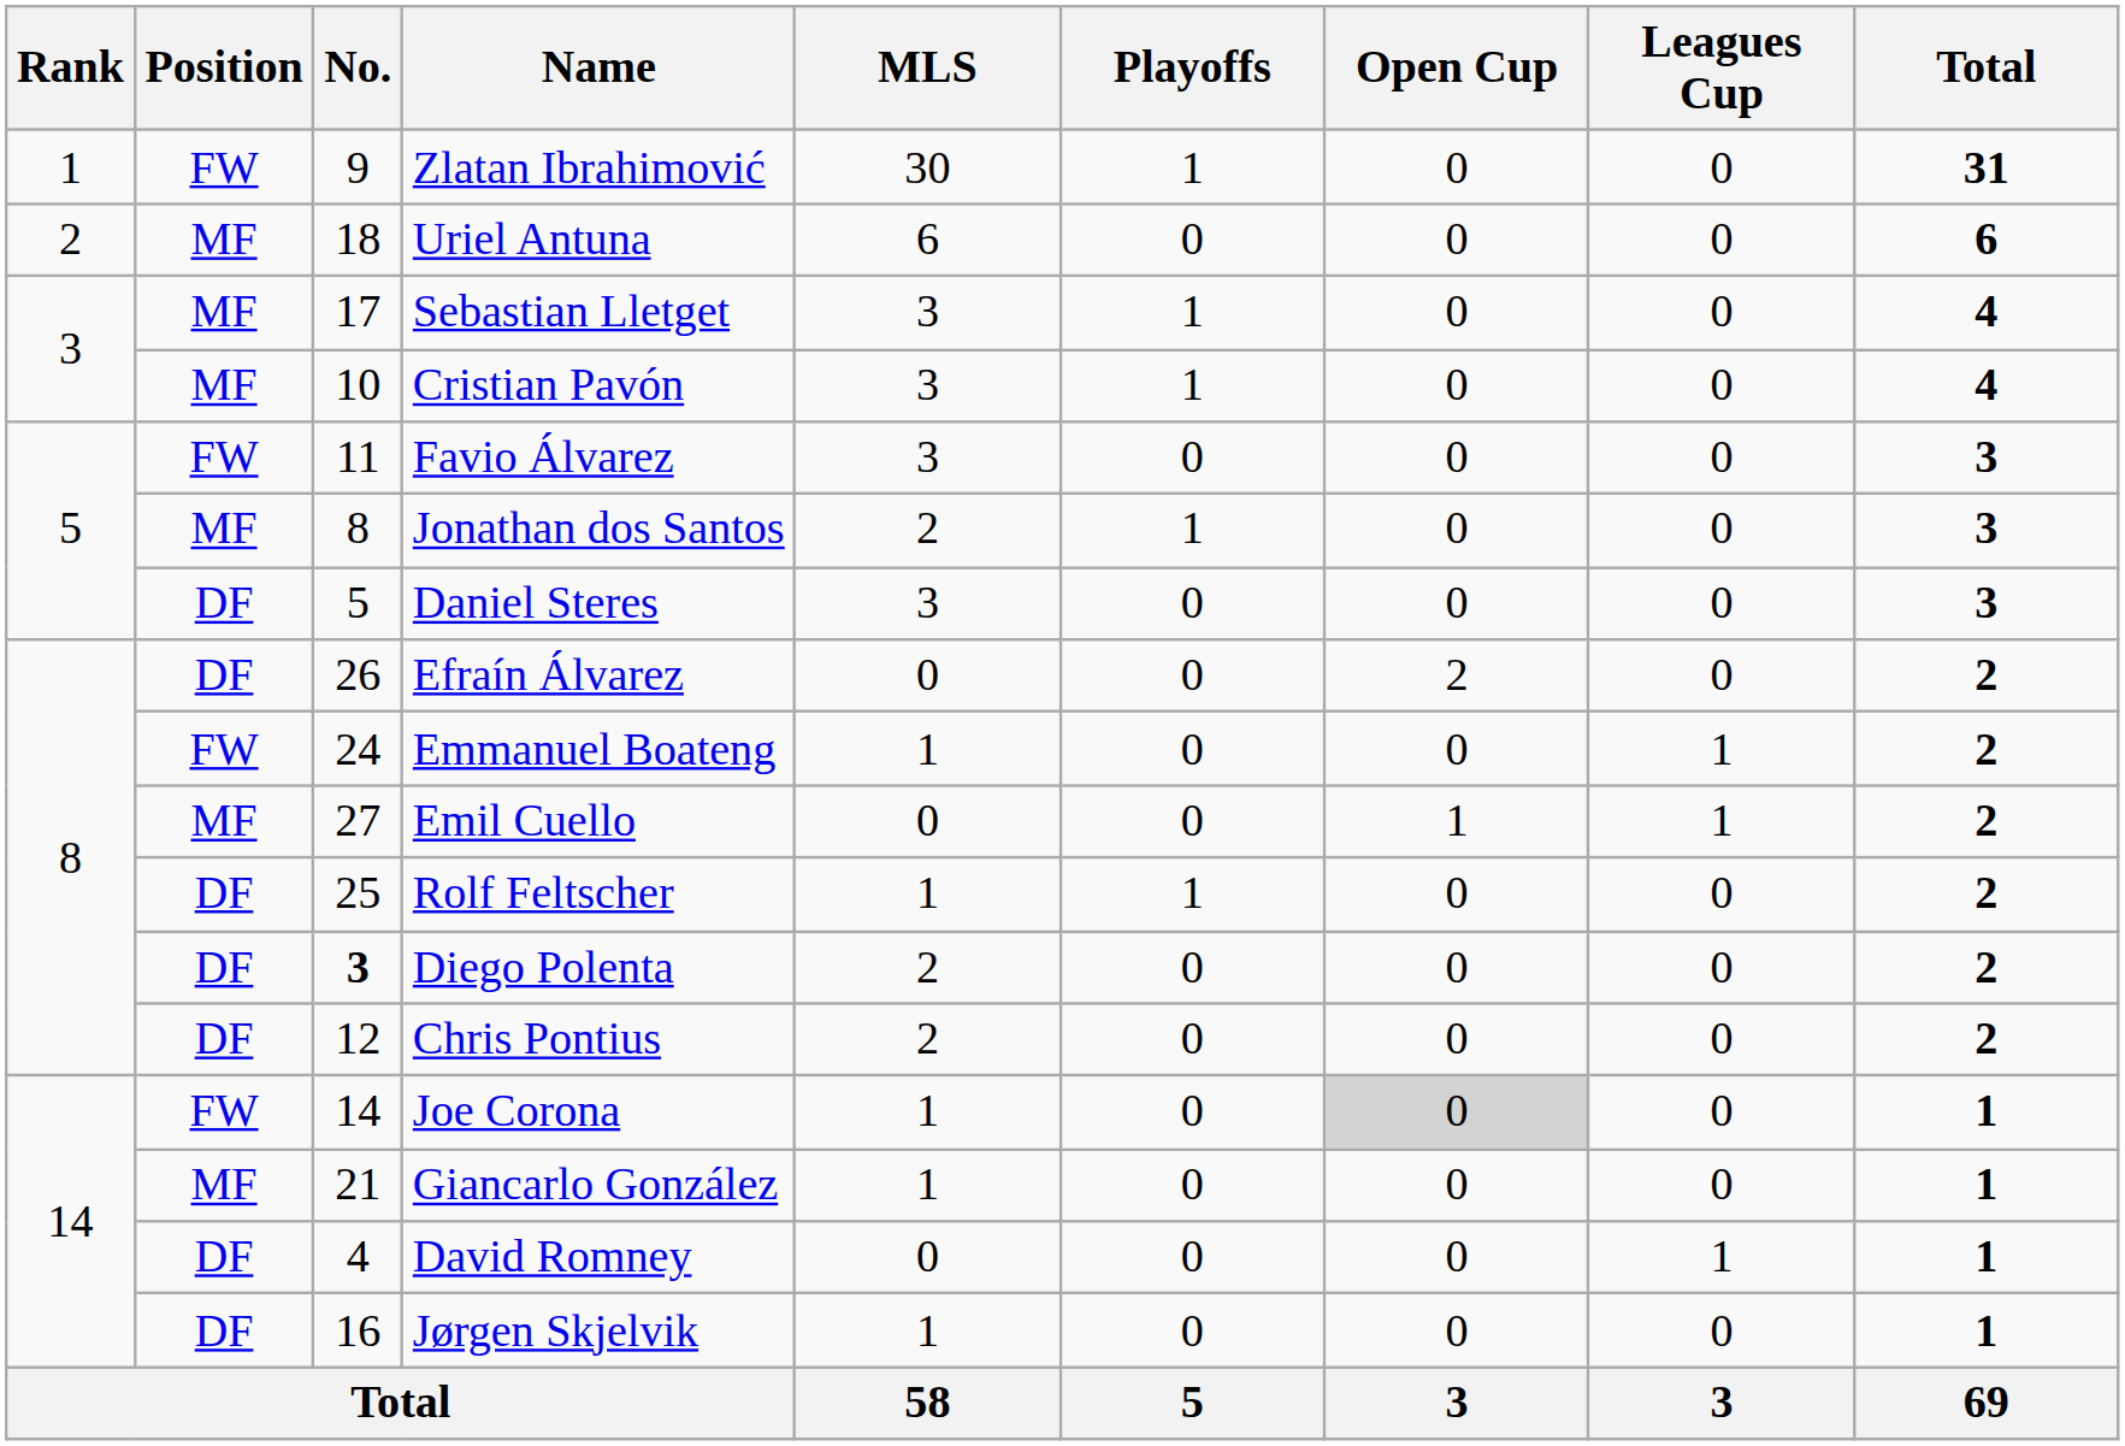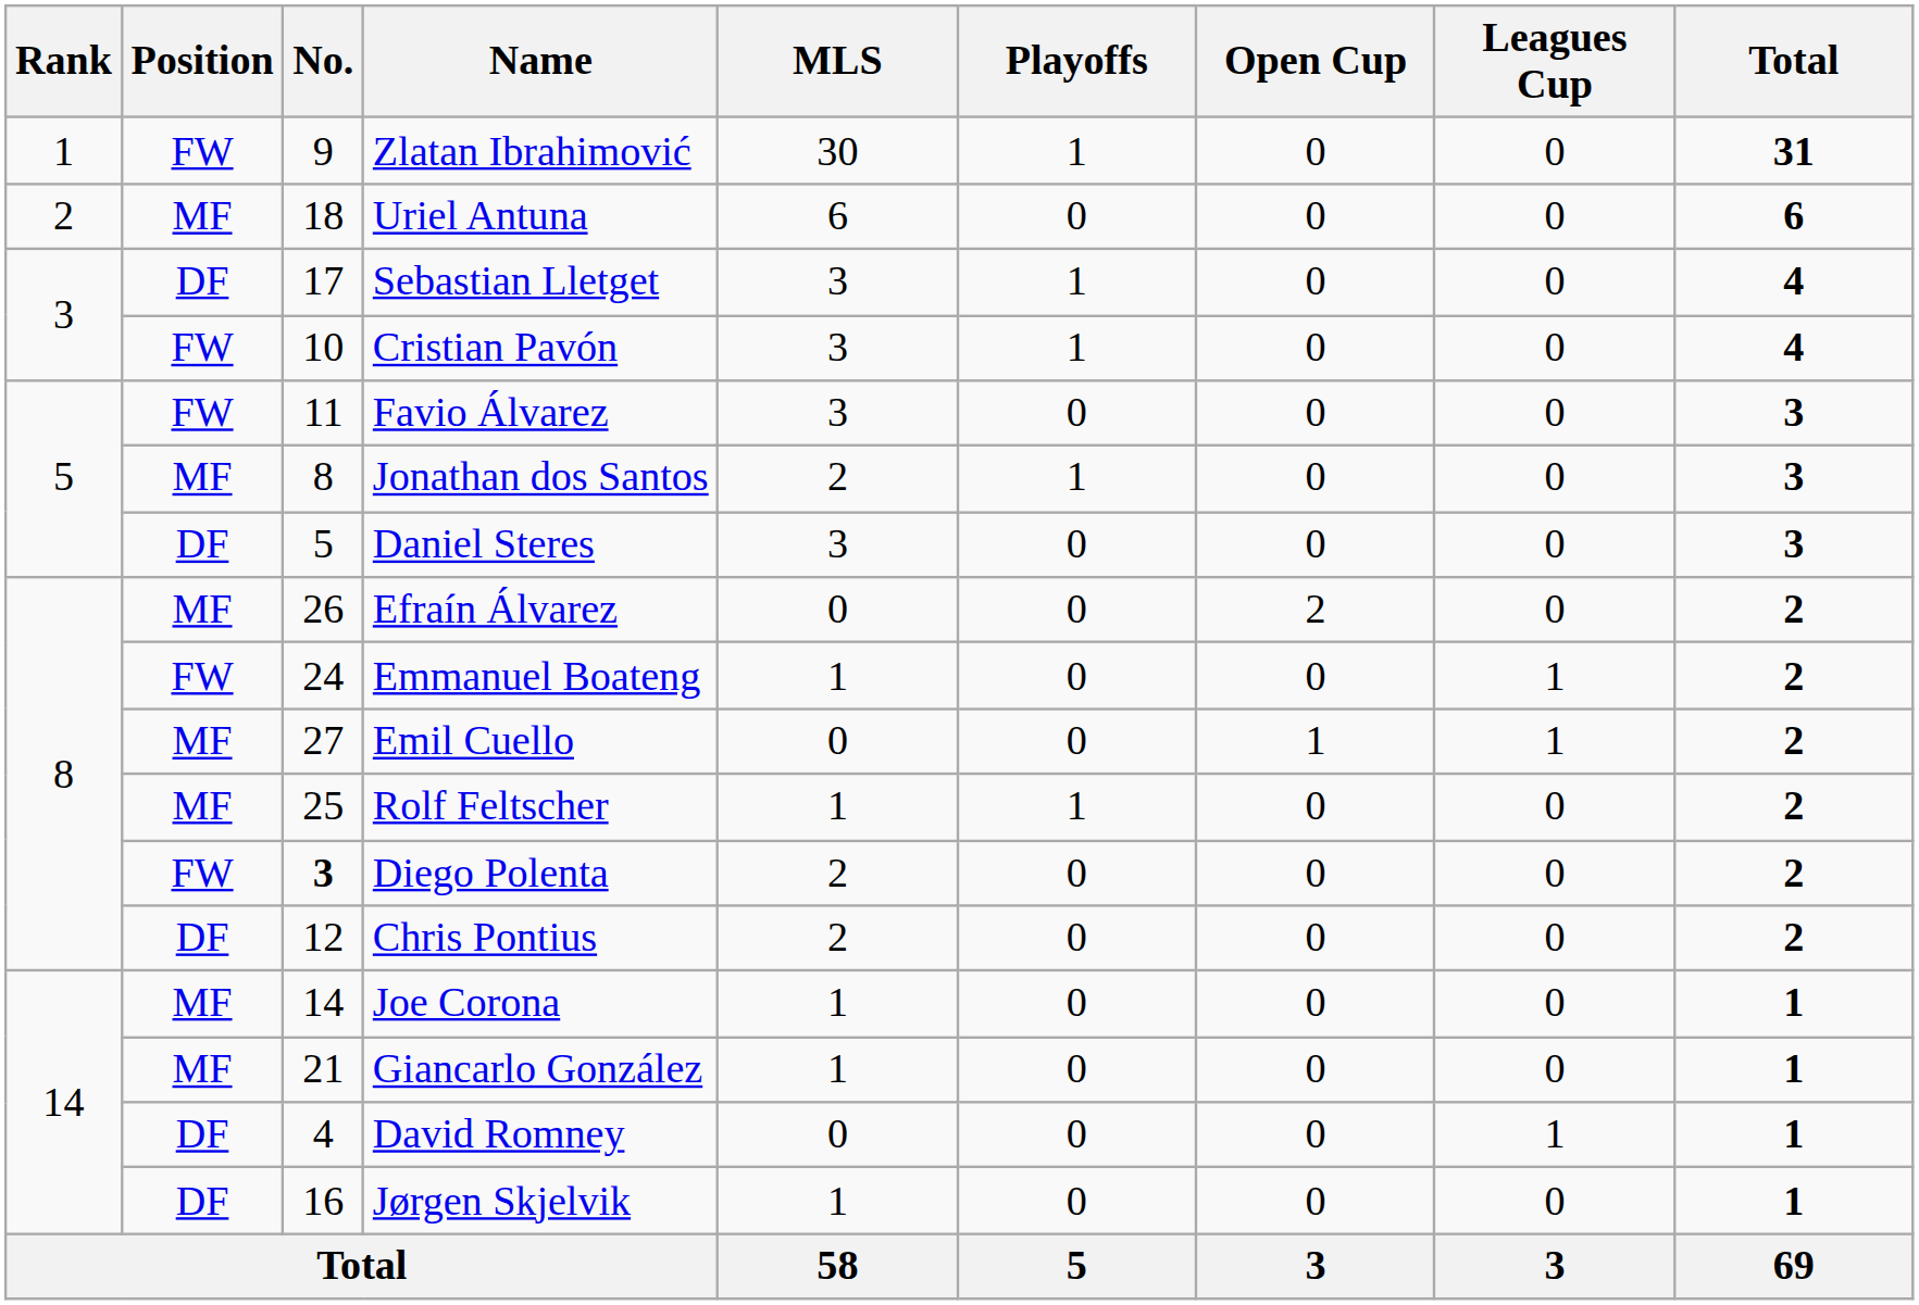Sebastian Lletget | Position: MF -> DF
Cristian Pavón | Position: MF -> FW
Efraín Álvarez | Position: DF -> MF
Rolf Feltscher | Position: DF -> MF
Diego Polenta | Position: DF -> FW
Joe Corona | Position: FW -> MF
Joe Corona | Open Cup: lightgrey background -> no background
